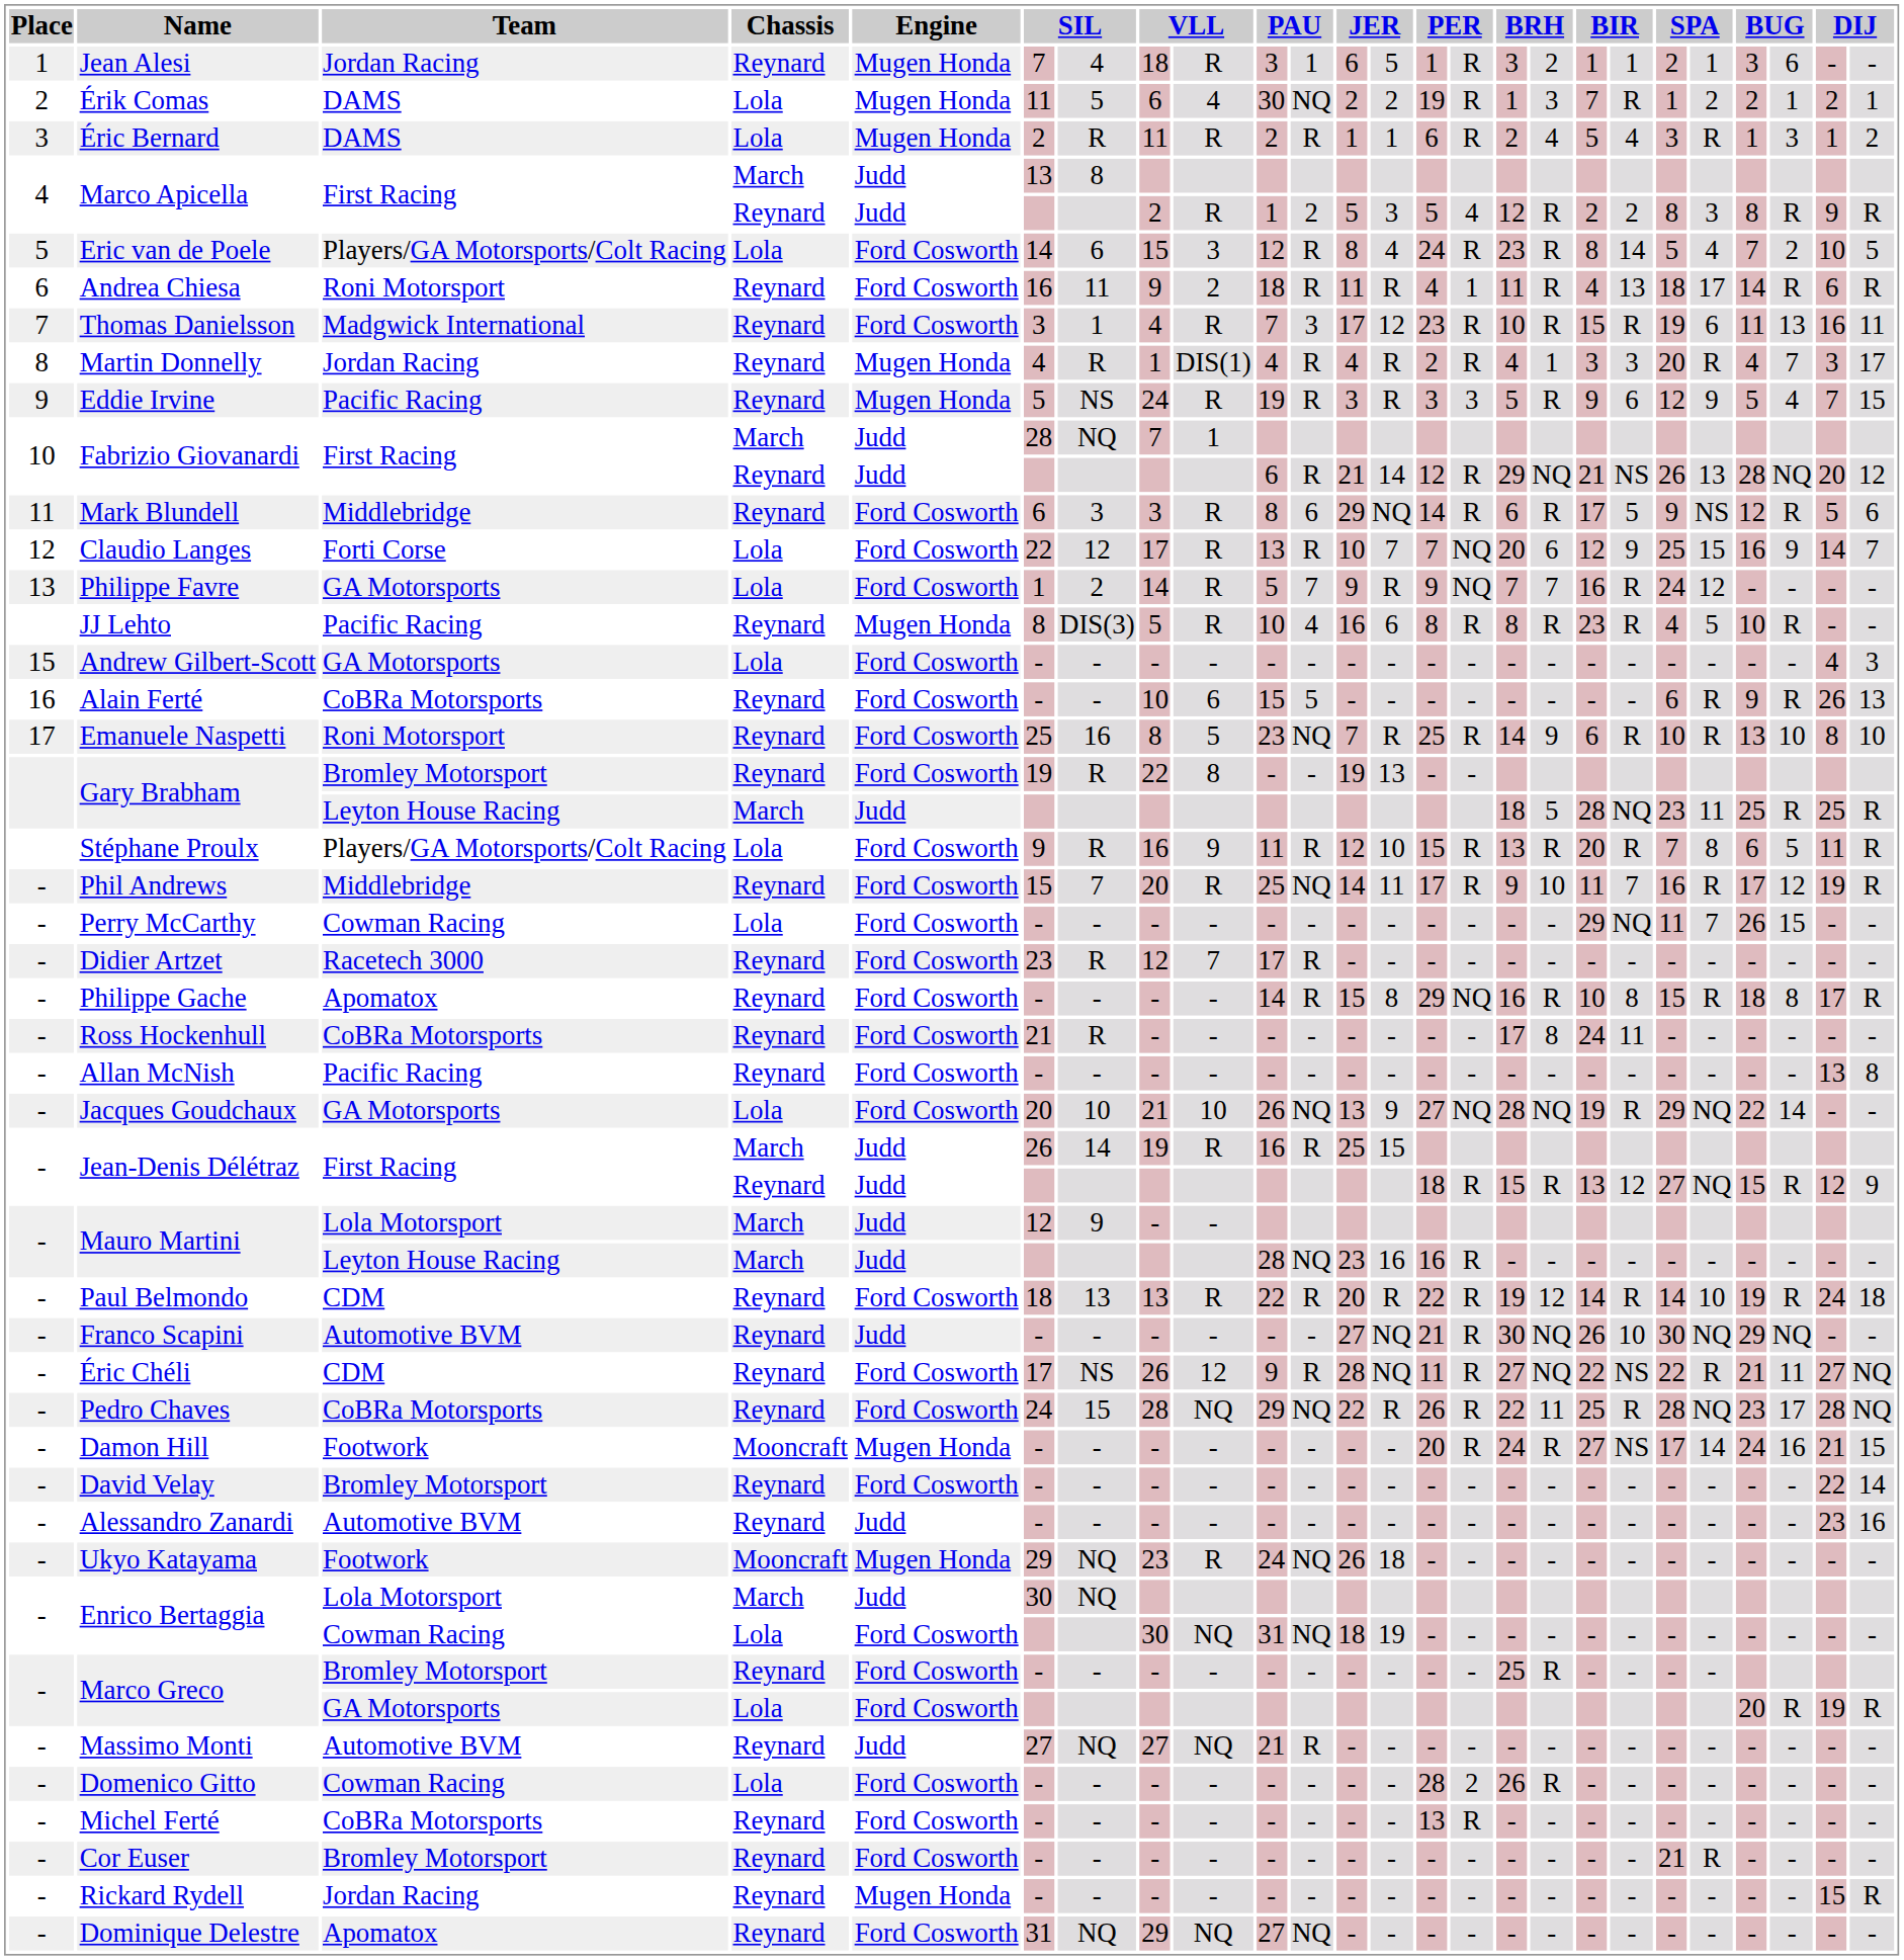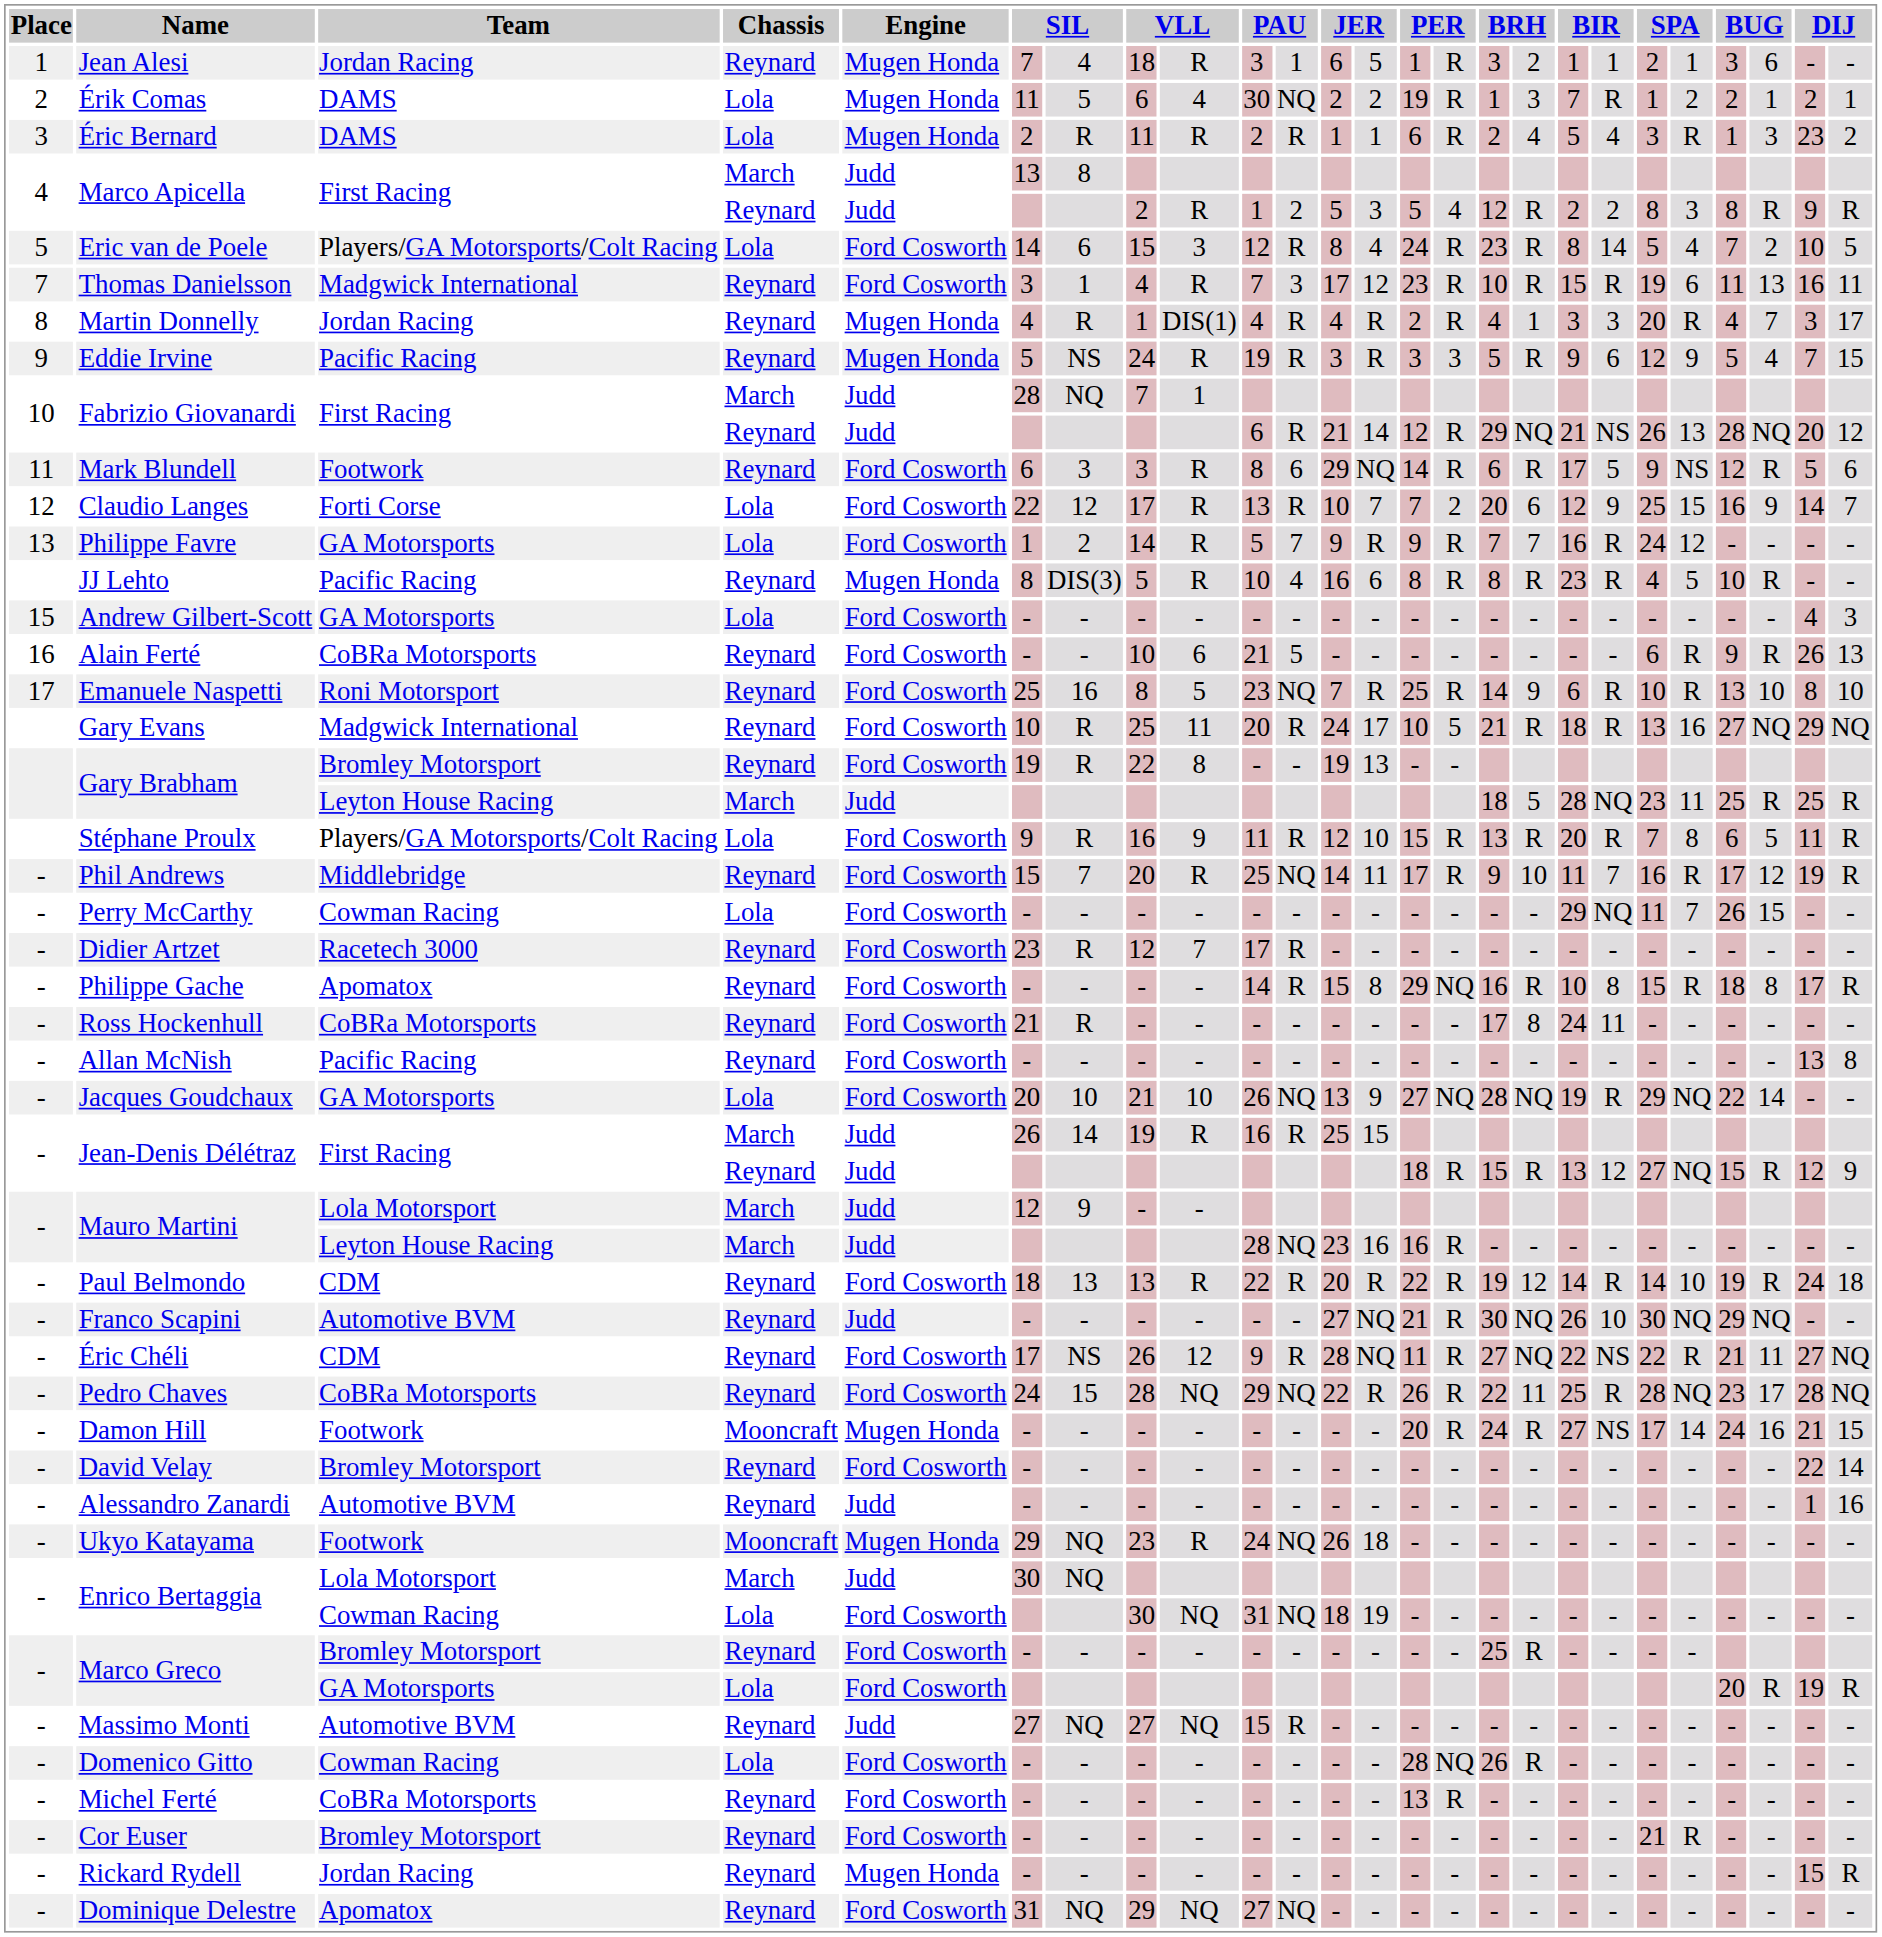Éric Bernard | column 24: 1 -> 23
- row: 6 | Andrea Chiesa | Roni Motorsport | Reynard | Ford Cosworth | 16 | 11 | 9 | 2 | 18 | R | 11 | R | 4 | 1 | 11 | R | 4 | 13 | 18 | 17 | 14 | R | 6 | R
Mark Blundell | Team: Middlebridge -> Footwork
Claudio Langes | column 15: NQ -> 2
Philippe Favre | column 15: NQ -> R
Alain Ferté | column 10: 15 -> 21
+ row: Gary Evans | Madgwick International | Reynard | Ford Cosworth | 10 | R | 25 | 11 | 20 | R | 24 | 17 | 10 | 5 | 21 | R | 18 | R | 13 | 16 | 27 | NQ | 29 | NQ
Alessandro Zanardi | column 24: 23 -> 1
Massimo Monti | column 10: 21 -> 15
Domenico Gitto | column 15: 2 -> NQ
